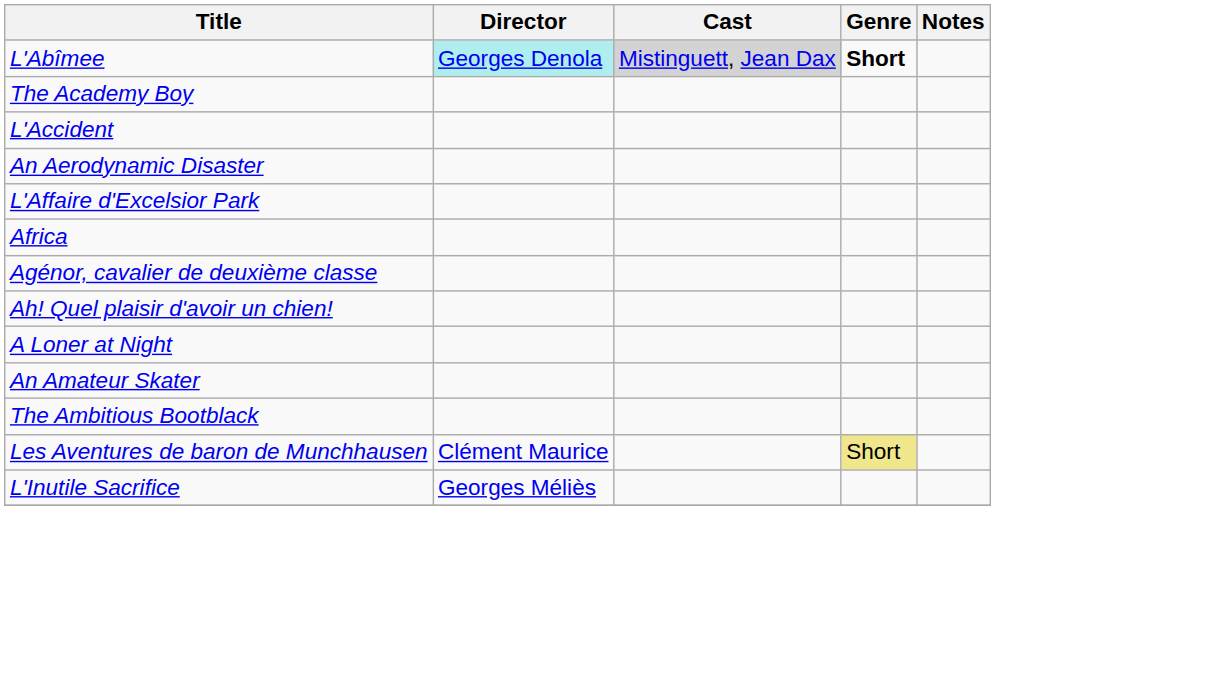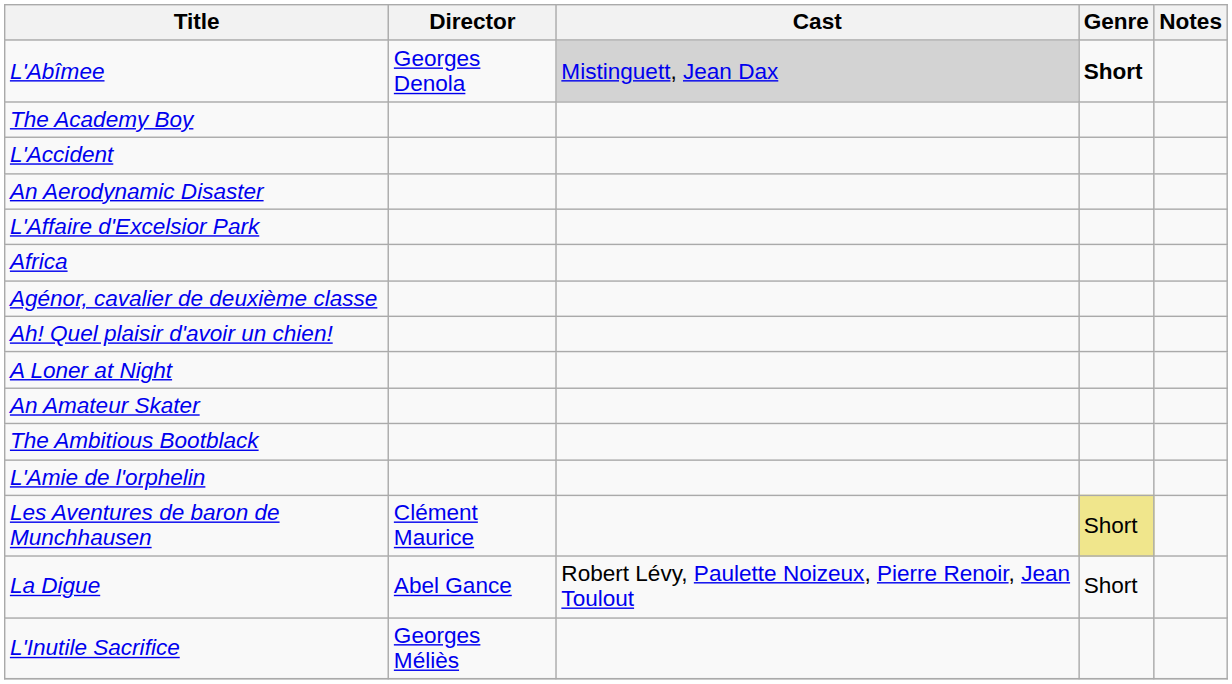L'Abîmee | Director: paleturquoise background -> no background
+ row: L'Amie de l'orphelin
+ row: La Digue | Abel Gance | Robert Lévy, Paulette Noizeux, Pierre Renoir, Jean Toulout | Short
